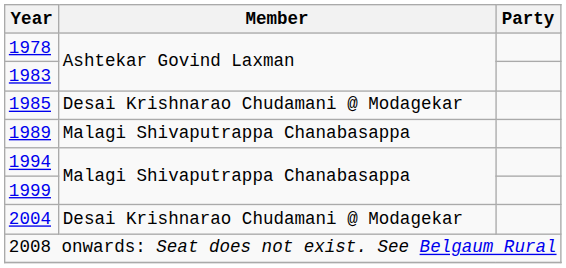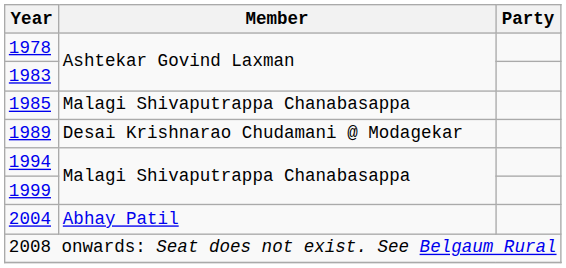1985 | Member: Desai Krishnarao Chudamani @ Modagekar -> Malagi Shivaputrappa Chanabasappa
1989 | Member: Malagi Shivaputrappa Chanabasappa -> Desai Krishnarao Chudamani @ Modagekar
2004 | Member: Desai Krishnarao Chudamani @ Modagekar -> Abhay Patil
